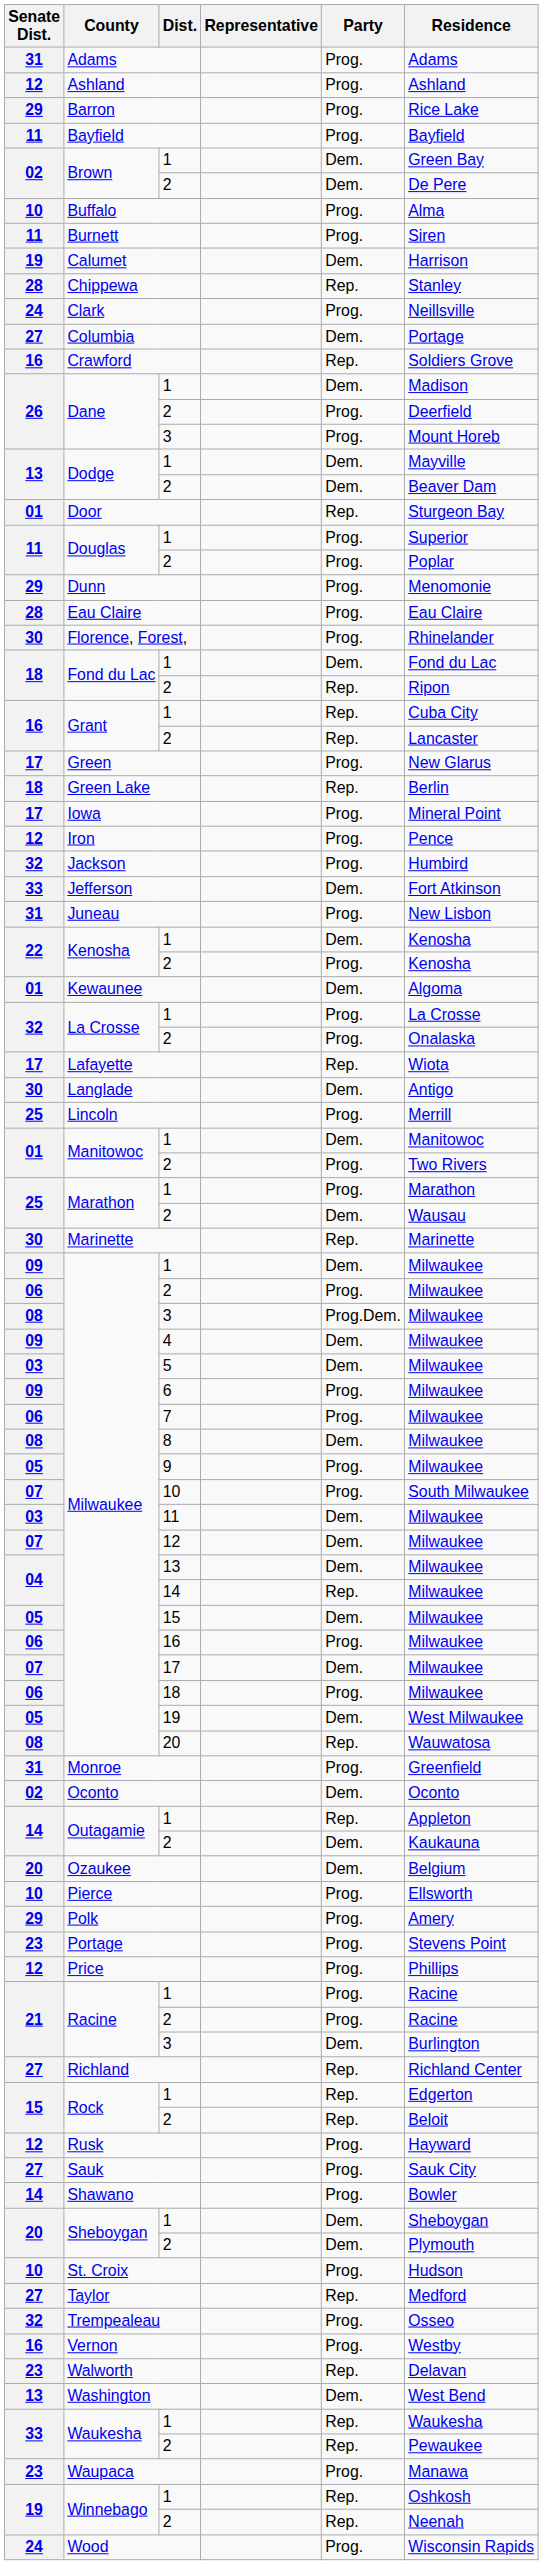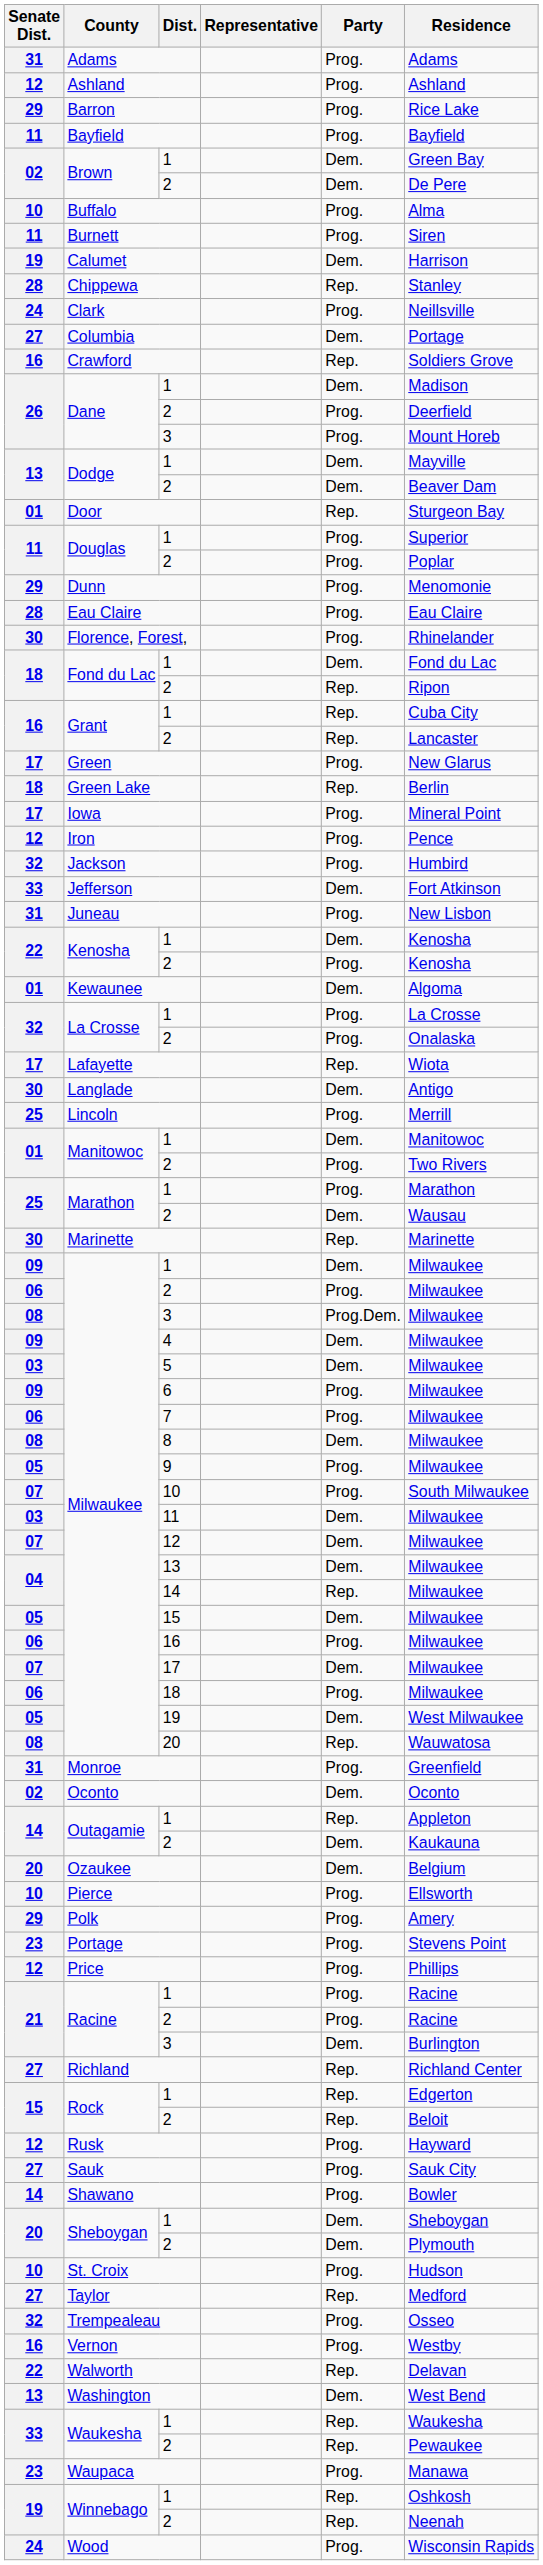Walworth | Senate Dist.: 23 -> 22
